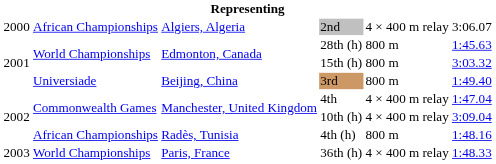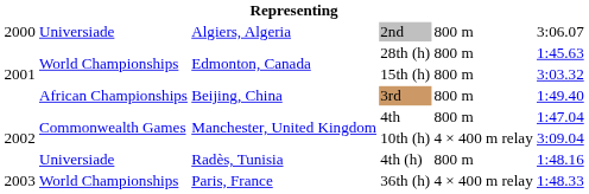2nd | column 2: African Championships -> Universiade
2nd | column 5: 4 × 400 m relay -> 800 m
3rd | column 2: Universiade -> African Championships
4th | column 5: 4 × 400 m relay -> 800 m
4th (h) | column 2: African Championships -> Universiade
